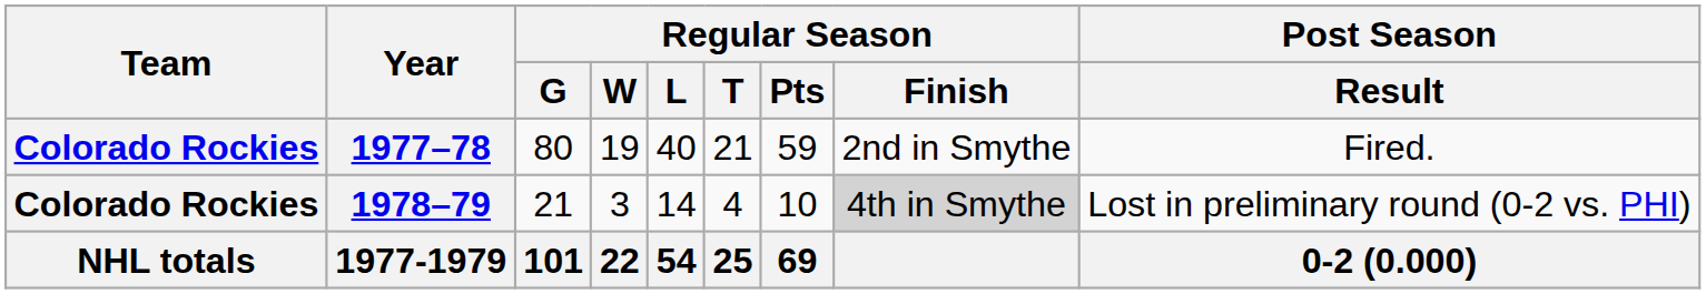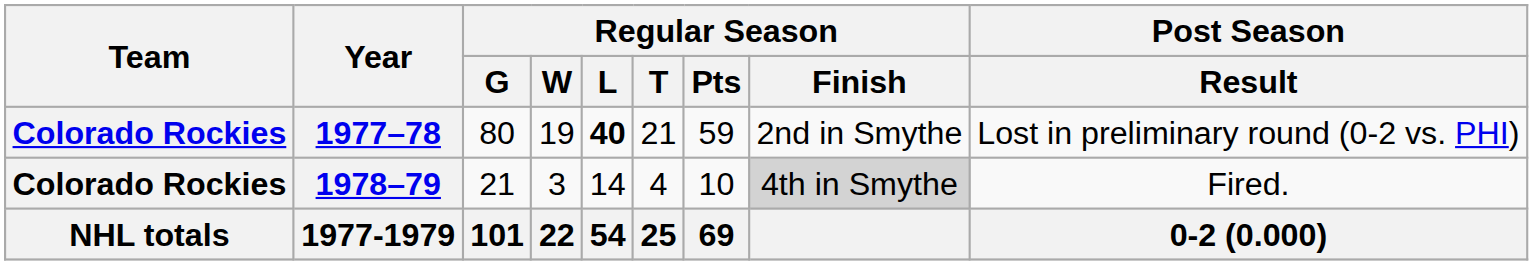1977–78 | Regular Season / L: normal -> bold
1977–78 | Post Season / Result: Fired. -> Lost in preliminary round (0-2 vs. PHI)
1978–79 | Post Season / Result: Lost in preliminary round (0-2 vs. PHI) -> Fired.
